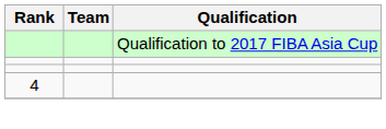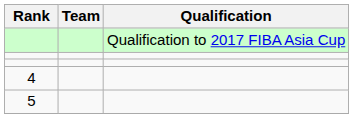+ row: 5
